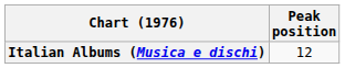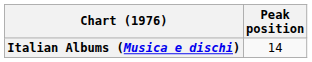Italian Albums (Musica e dischi) | Peak position: 12 -> 14
